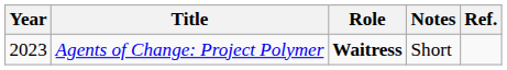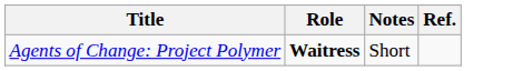- column: Year | 2023
